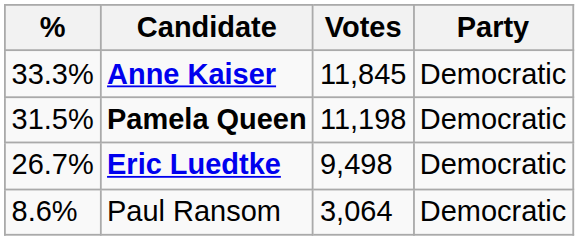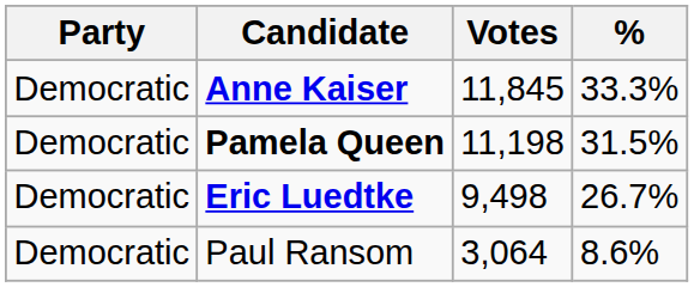columns swapped: Party <-> %
